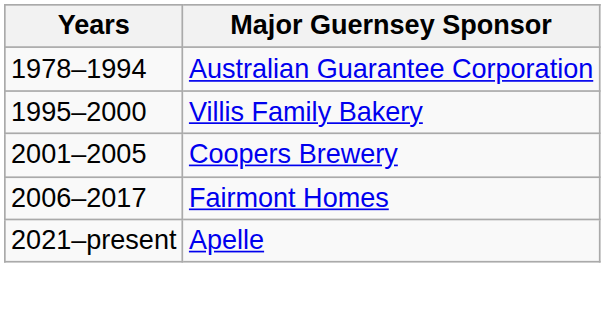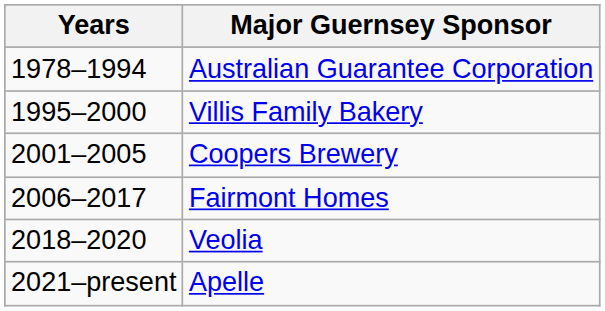+ row: 2018–2020 | Veolia
